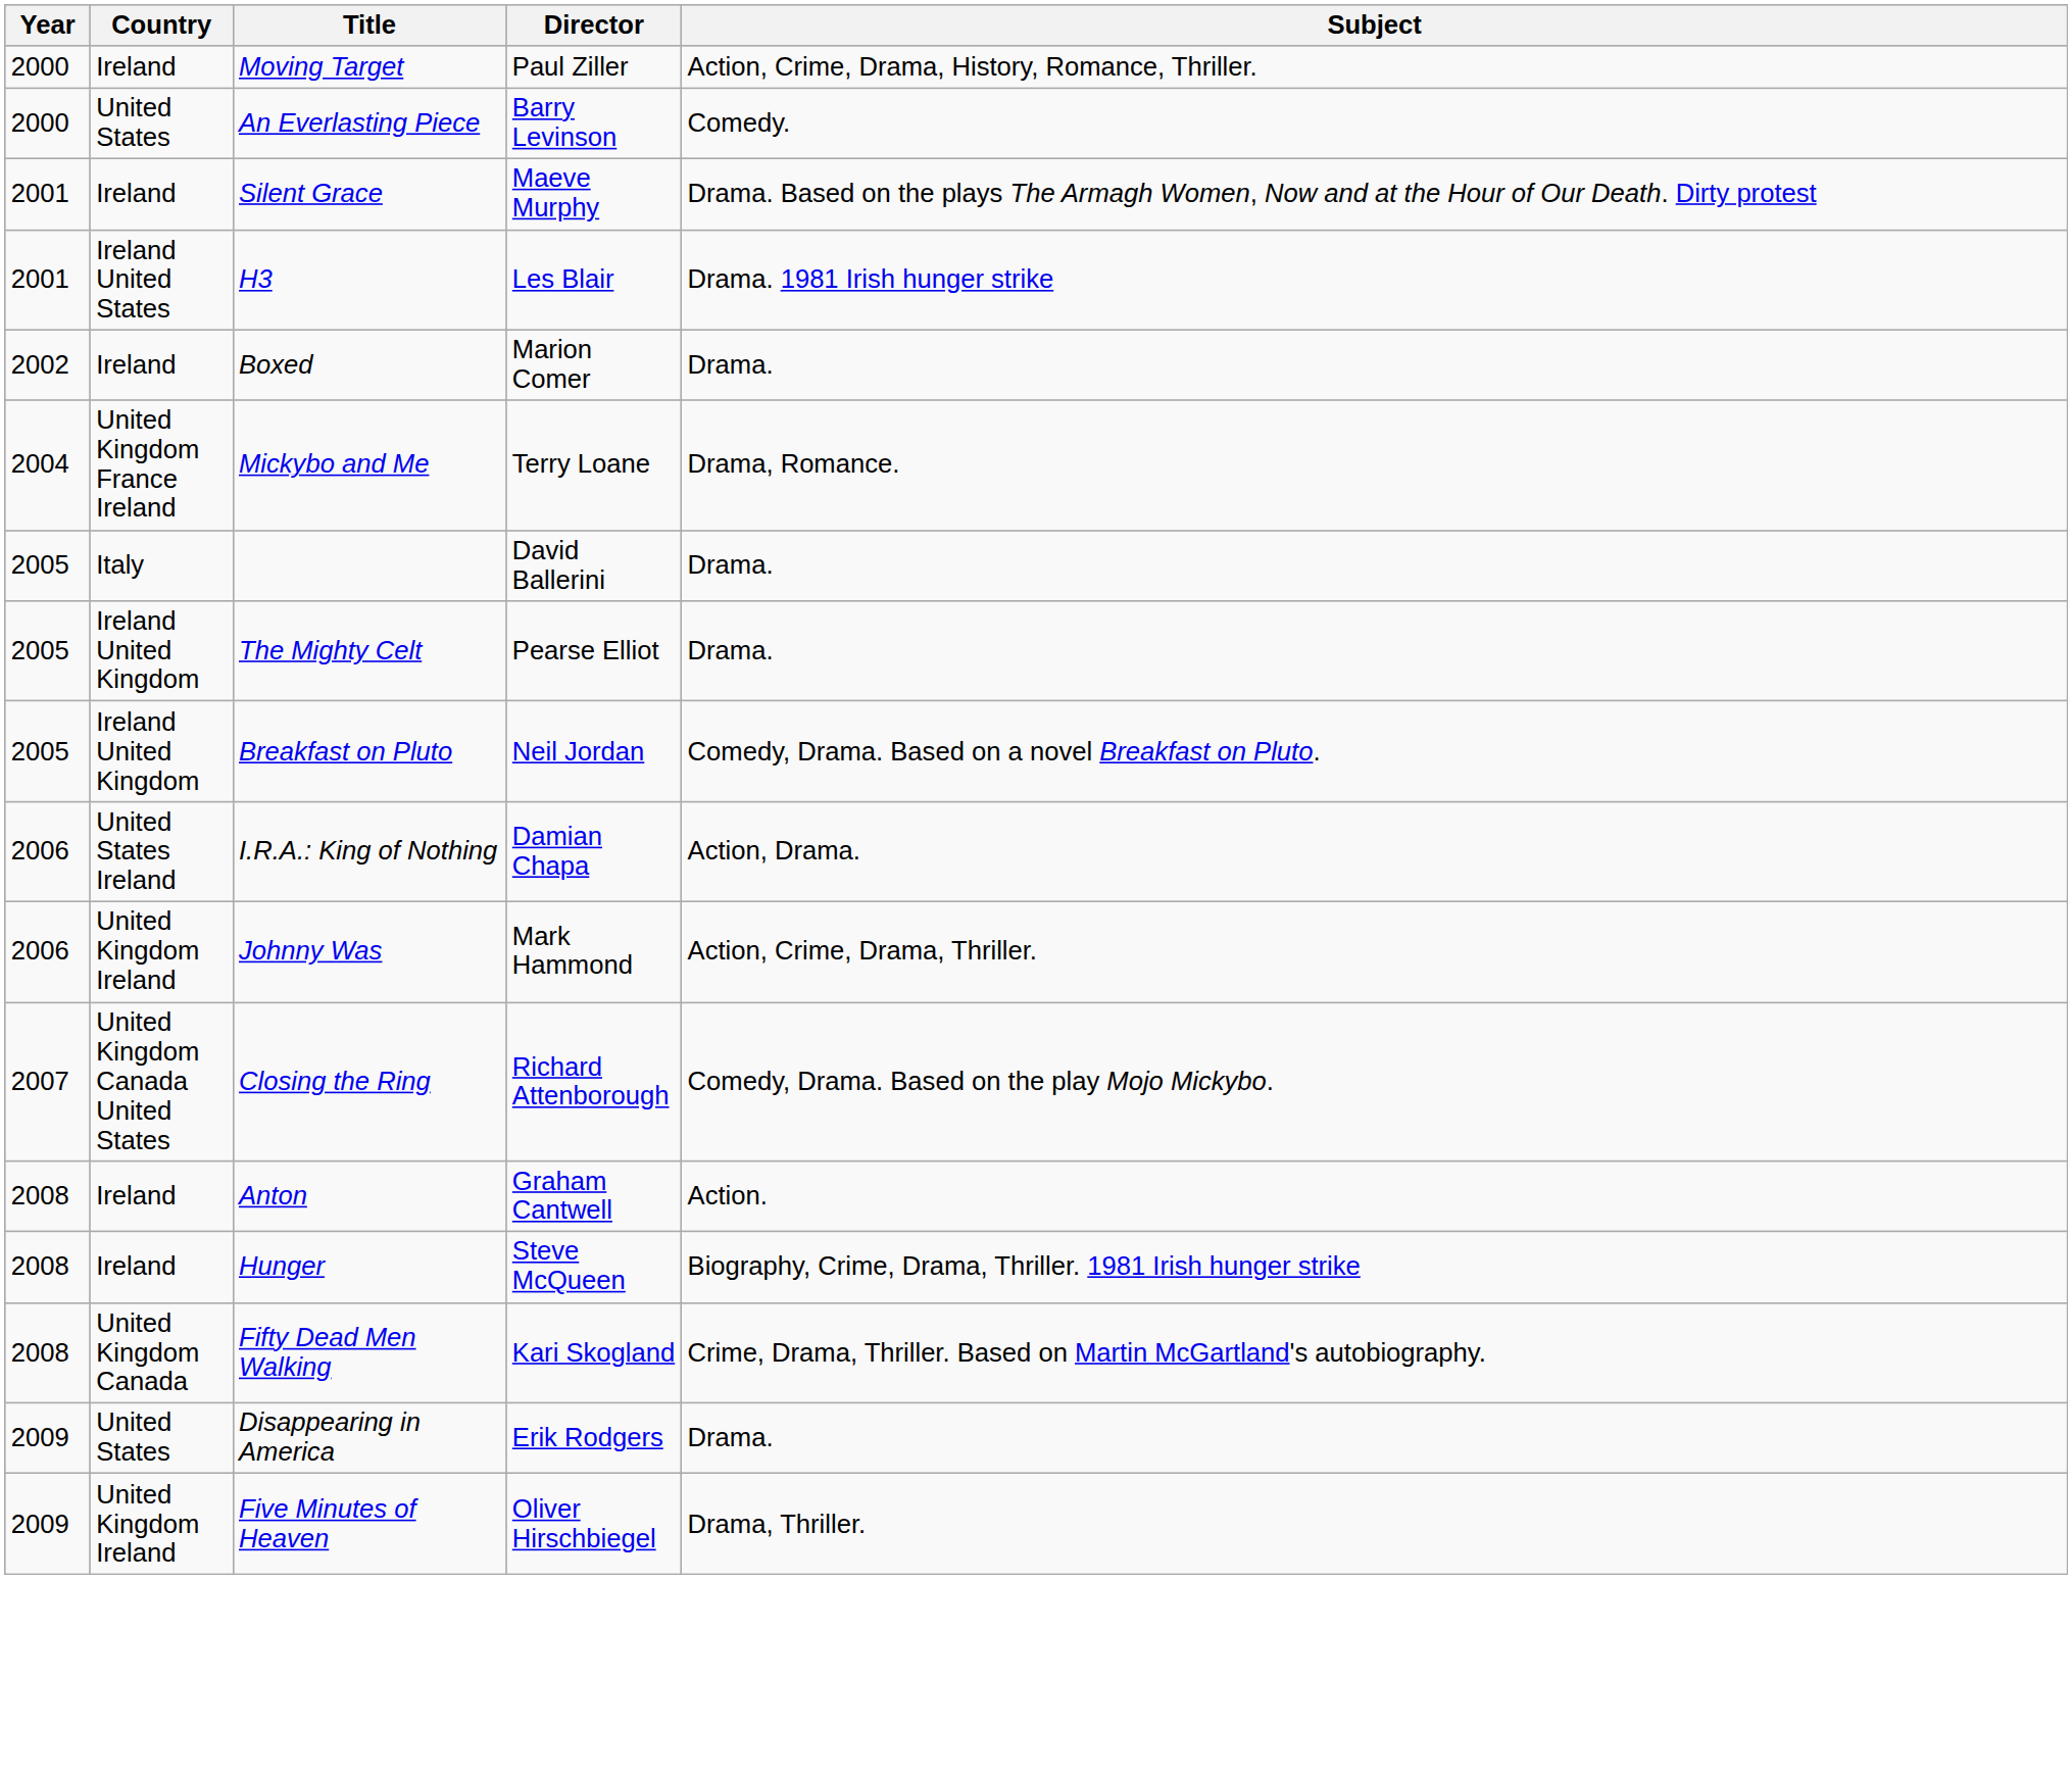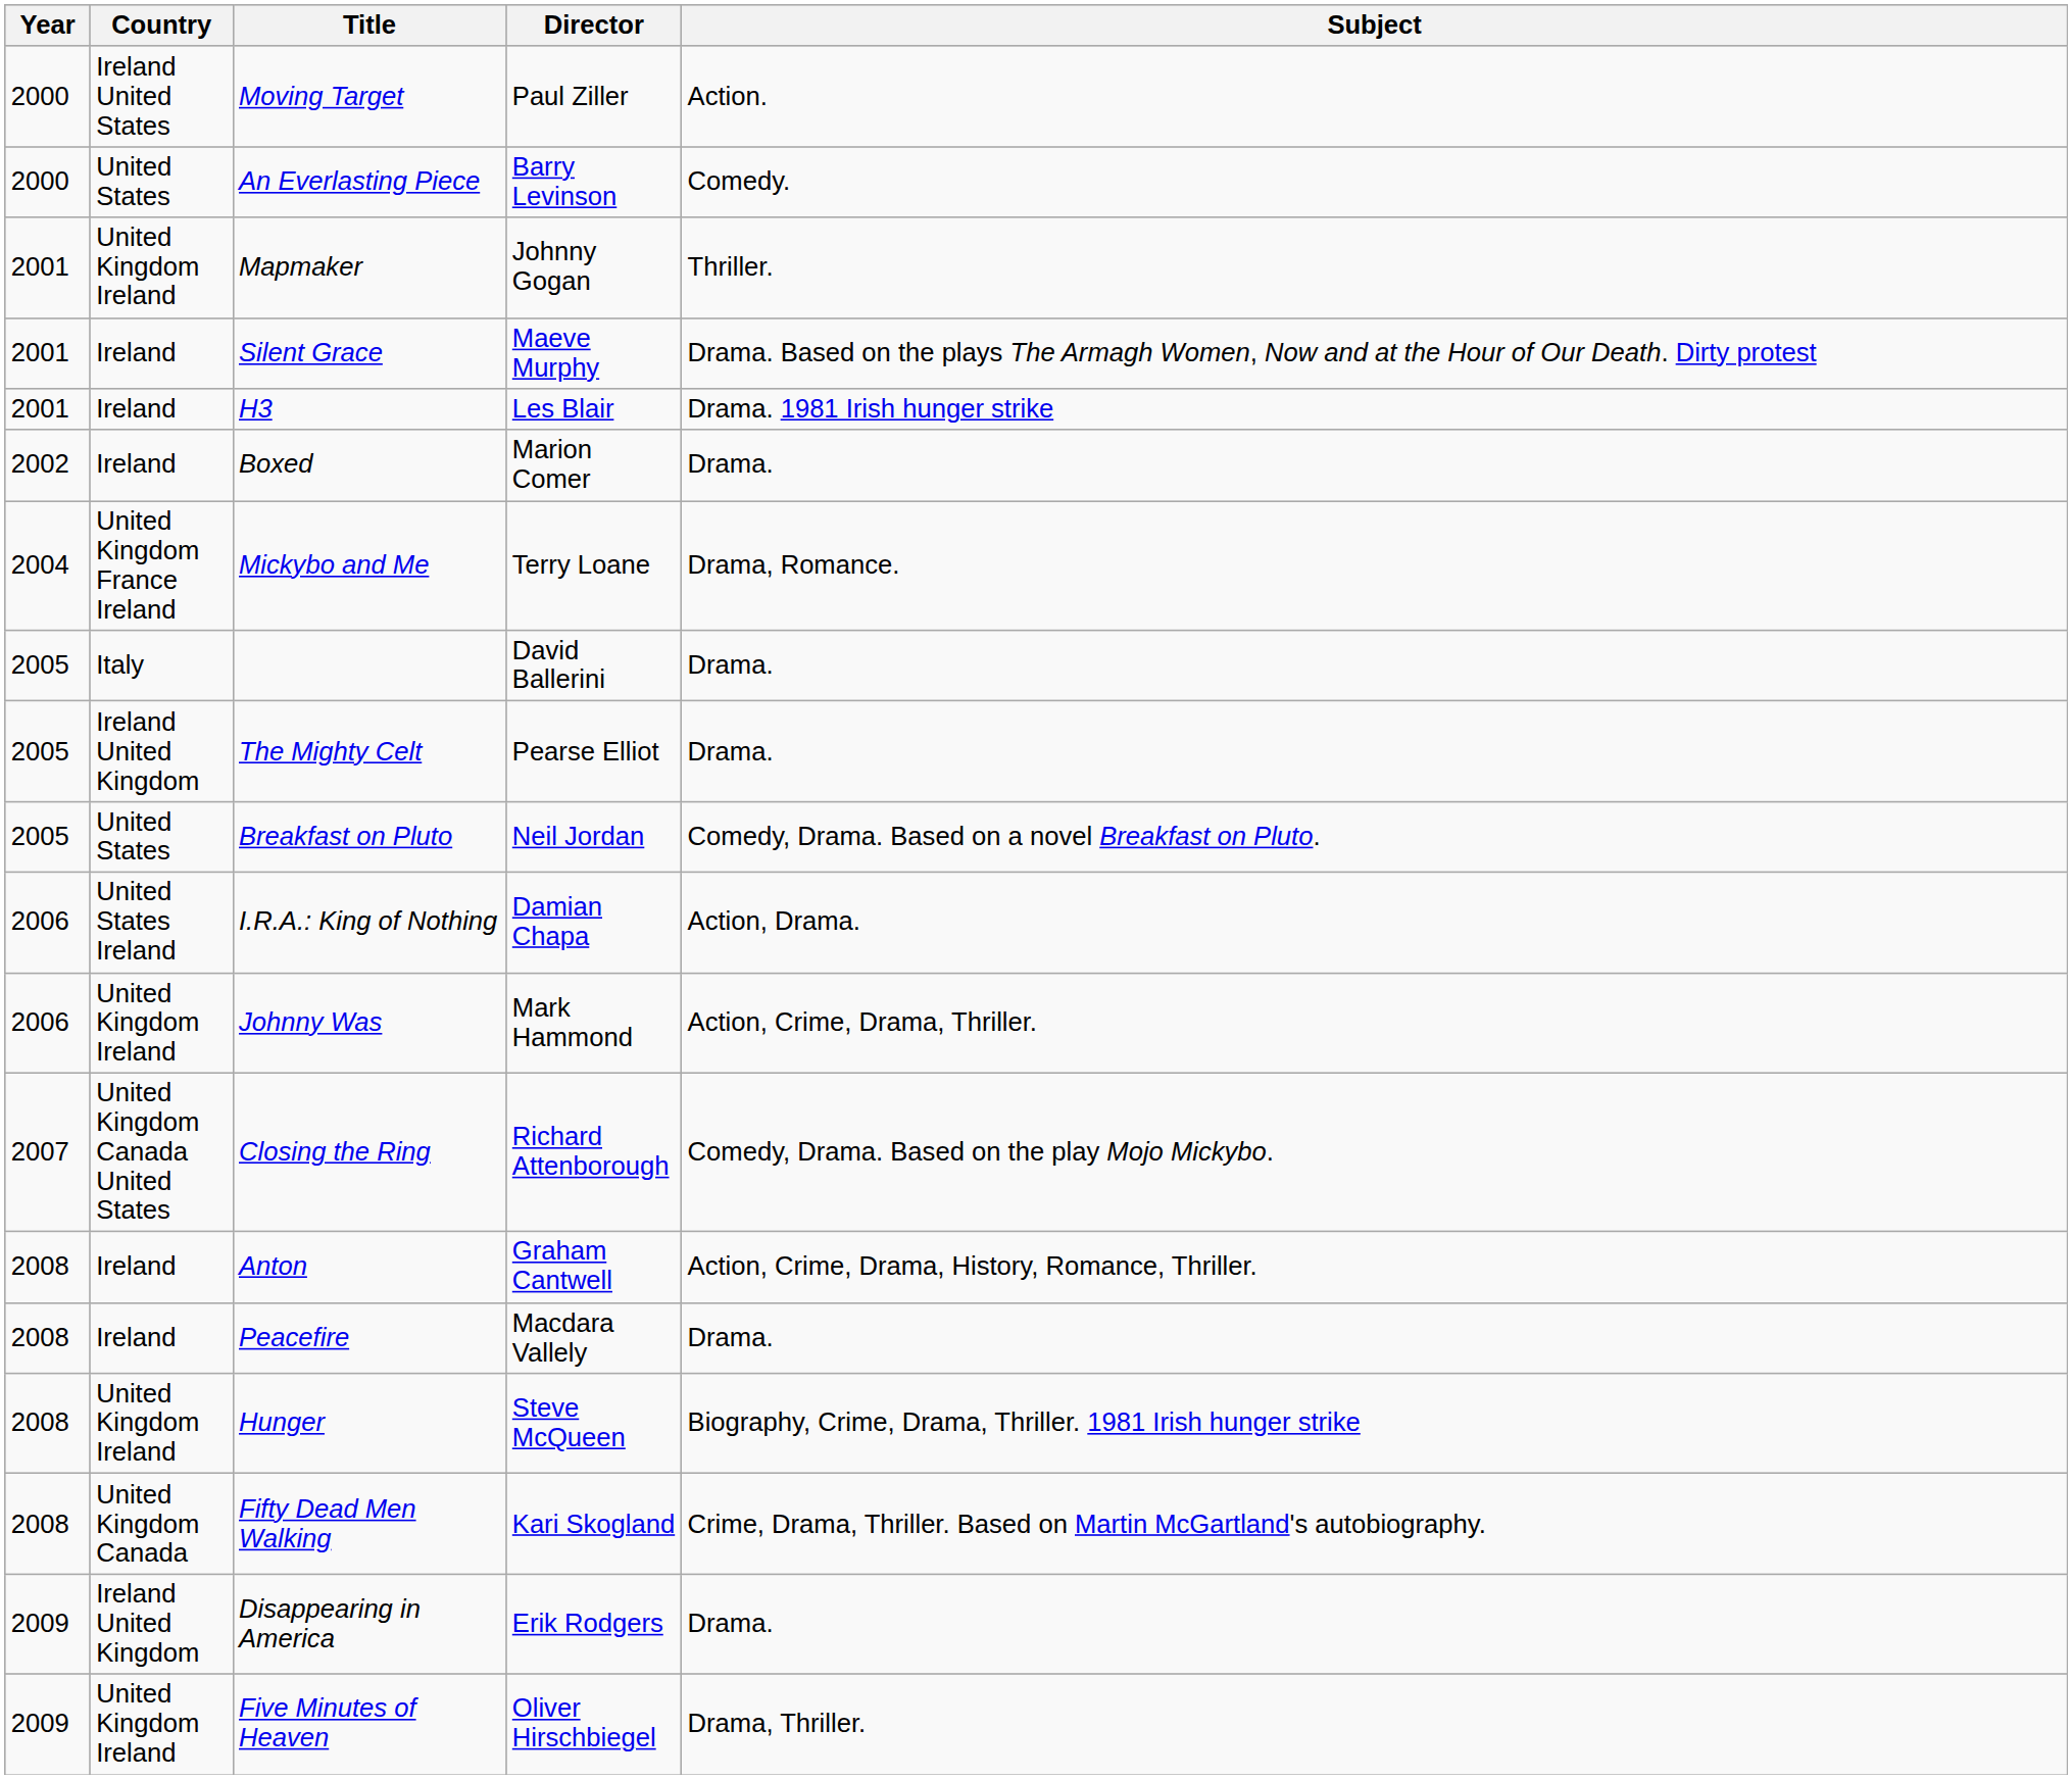Moving Target | Country: Ireland -> Ireland United States
Moving Target | Subject: Action, Crime, Drama, History, Romance, Thriller. -> Action.
+ row: 2001 | United Kingdom Ireland | Mapmaker | Johnny Gogan | Thriller.
H3 | Country: Ireland United States -> Ireland
Breakfast on Pluto | Country: Ireland United Kingdom -> United States
Anton | Subject: Action. -> Action, Crime, Drama, History, Romance, Thriller.
+ row: 2008 | Ireland | Peacefire | Macdara Vallely | Drama.
Hunger | Country: Ireland -> United Kingdom Ireland
Disappearing in America | Country: United States -> Ireland United Kingdom
